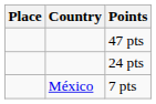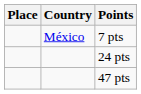rows swapped: 7 pts <-> 47 pts
